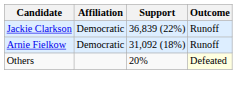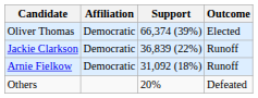+ row: Oliver Thomas | Democratic | 66,374 (39%) | Elected
Others | Outcome: lightyellow background -> no background
